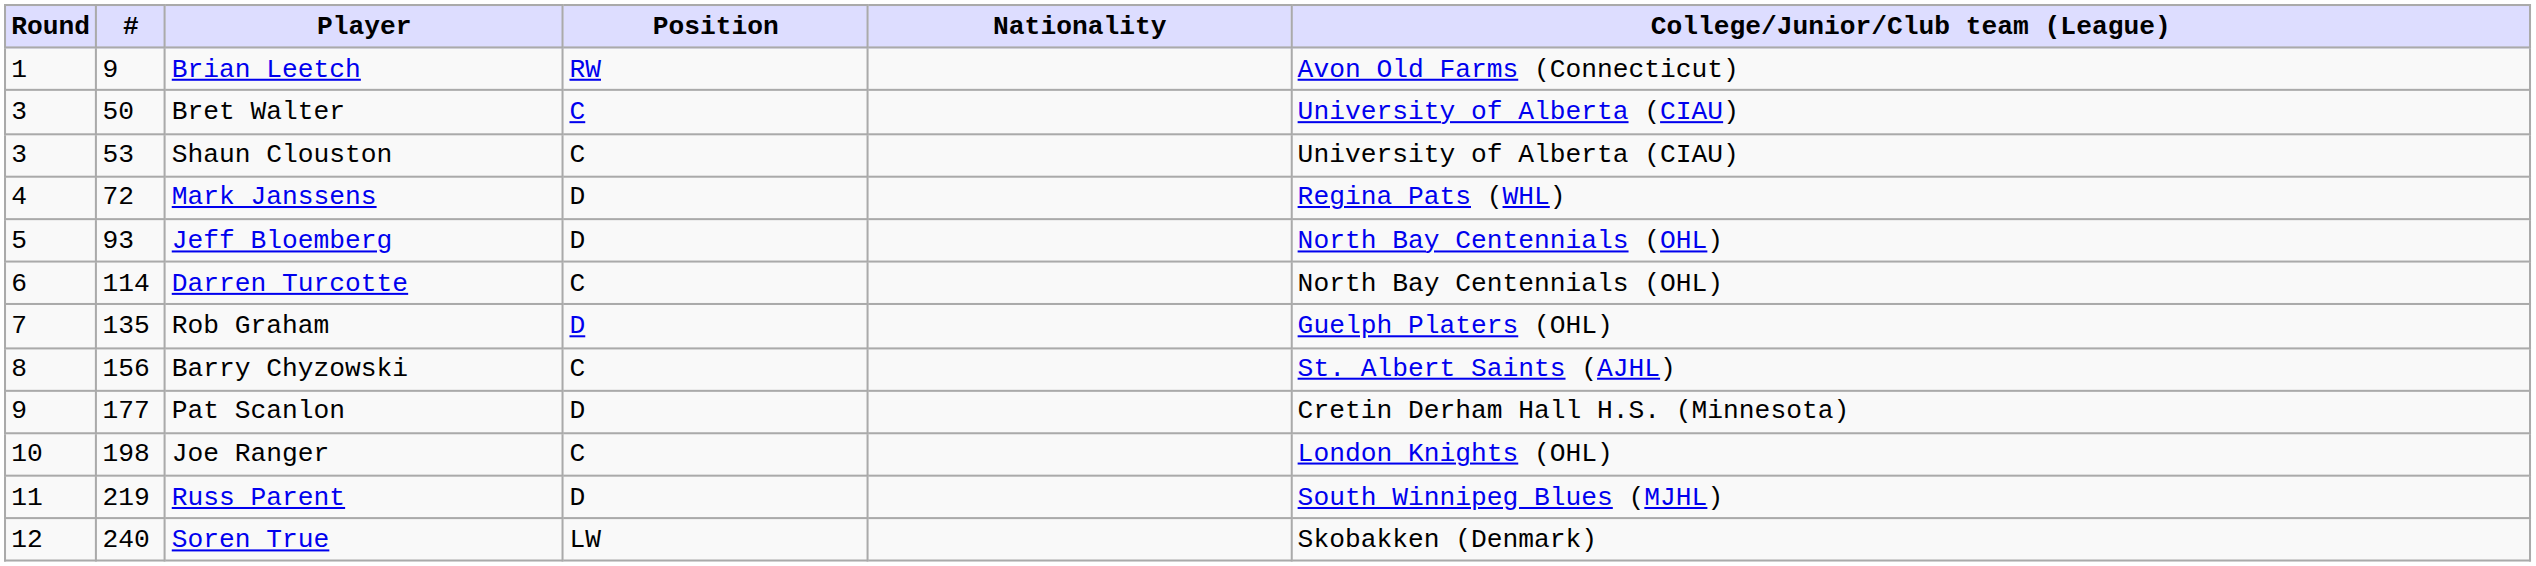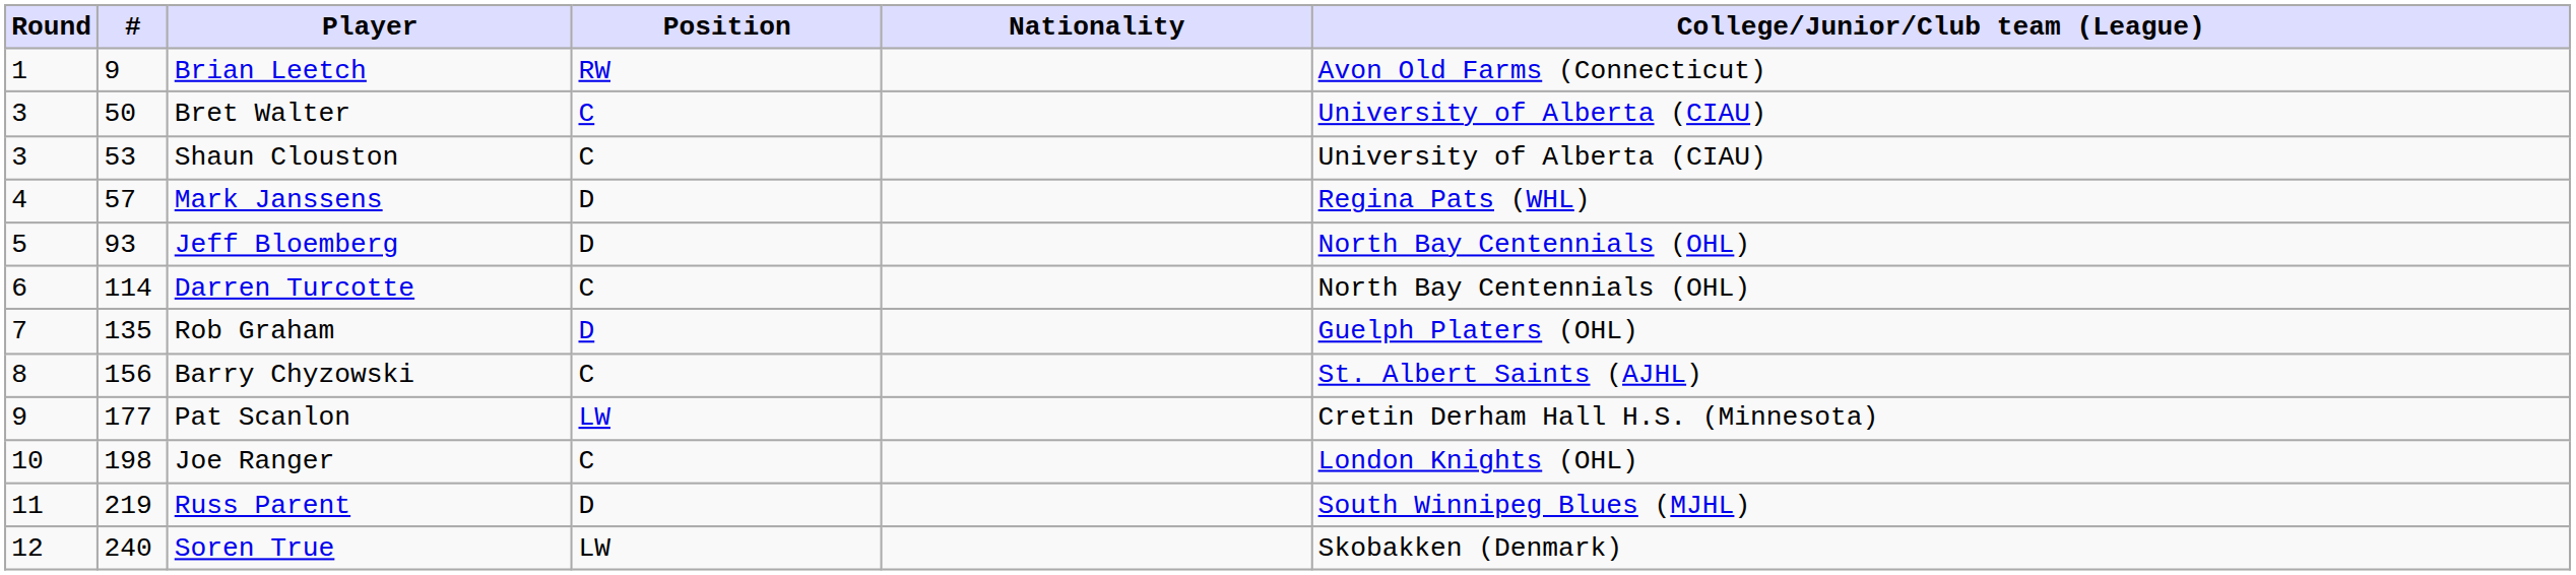Mark Janssens | #: 72 -> 57
Pat Scanlon | Position: D -> LW
